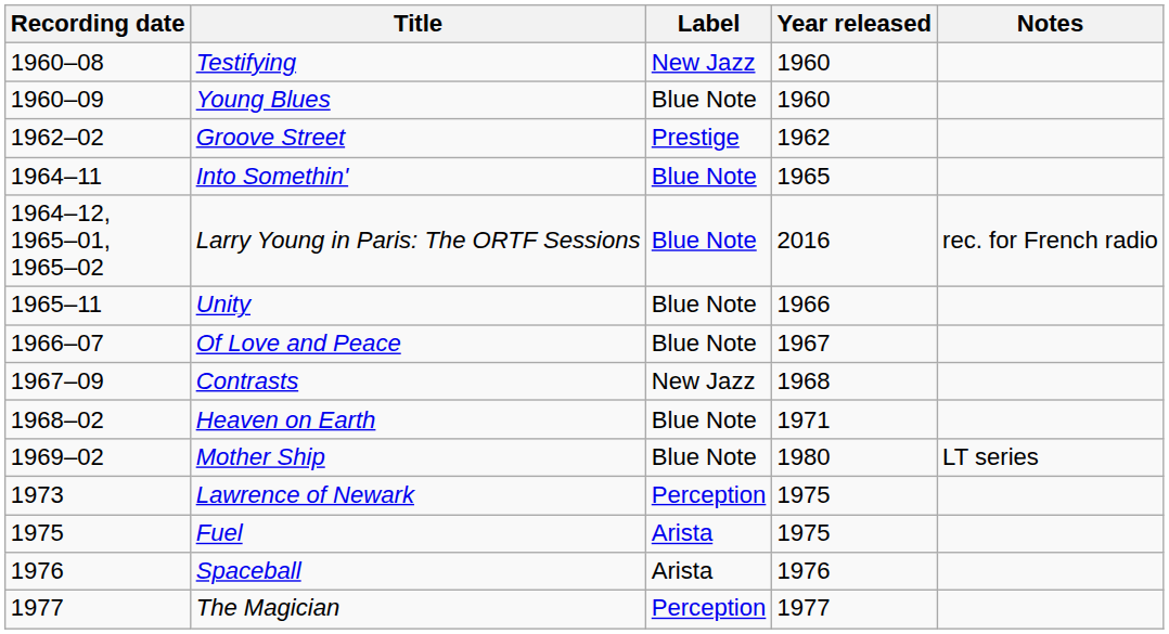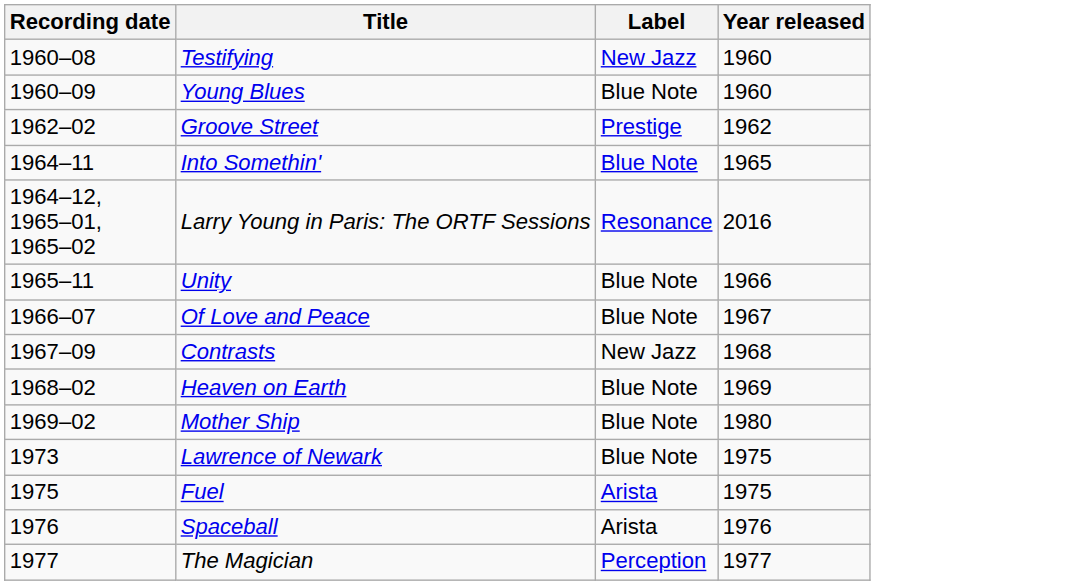- column: Notes | rec. for French radio | LT series
Larry Young in Paris: The ORTF Sessions | Label: Blue Note -> Resonance
Heaven on Earth | Year released: 1971 -> 1969
Lawrence of Newark | Label: Perception -> Blue Note
